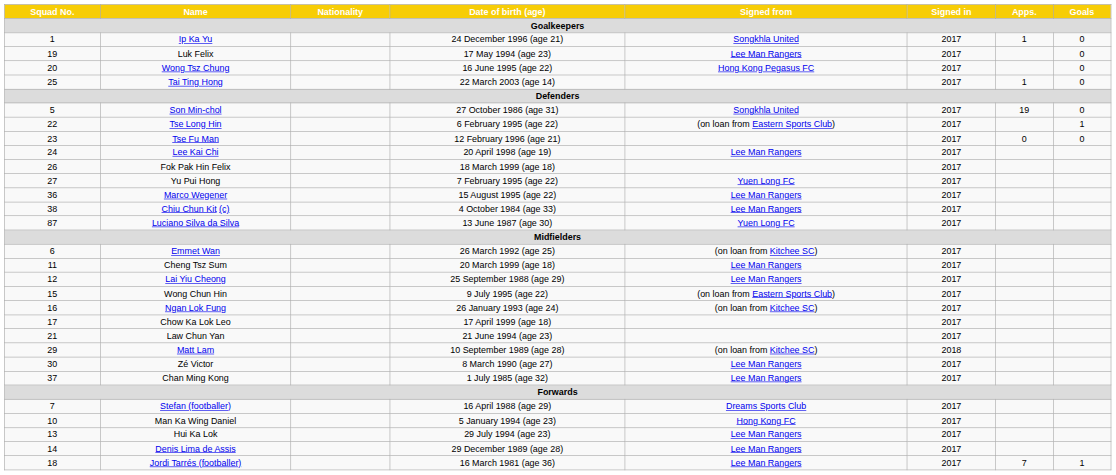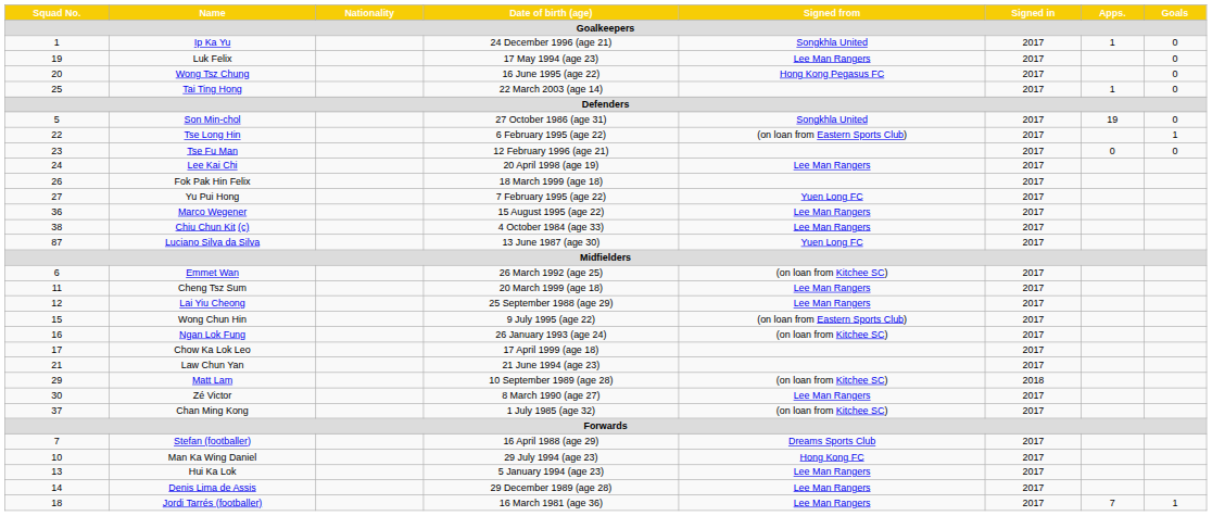Chan Ming Kong | Signed from: Lee Man Rangers -> (on loan from Kitchee SC)
Man Ka Wing Daniel | Date of birth (age): 5 January 1994 (age 23) -> 29 July 1994 (age 23)
Hui Ka Lok | Date of birth (age): 29 July 1994 (age 23) -> 5 January 1994 (age 23)
